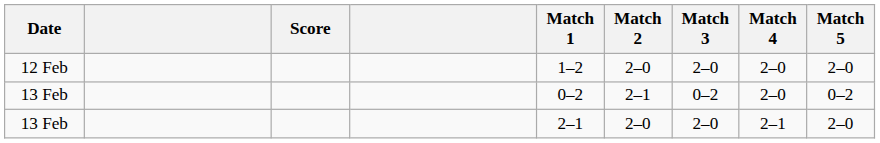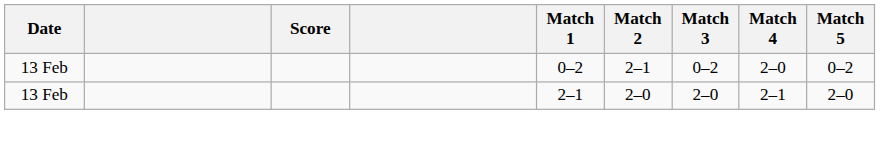- row: 12 Feb | 1–2 | 2–0 | 2–0 | 2–0 | 2–0
